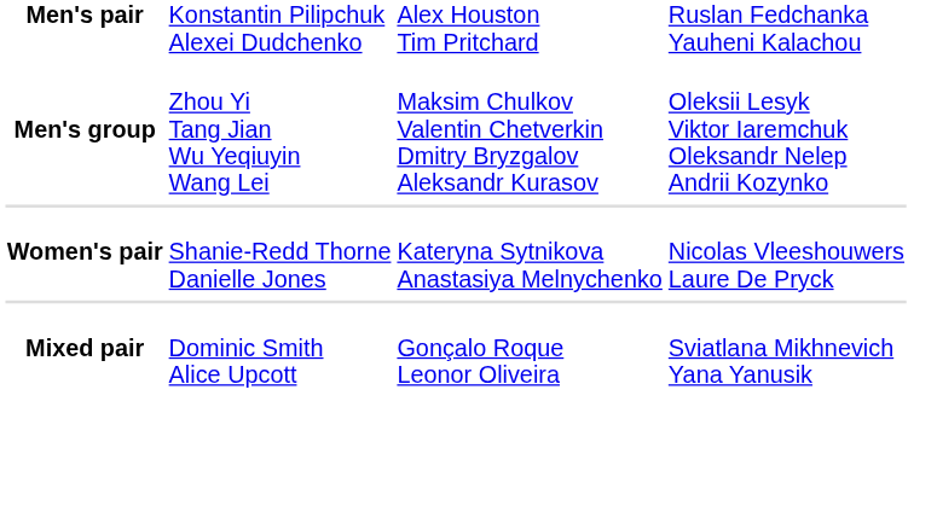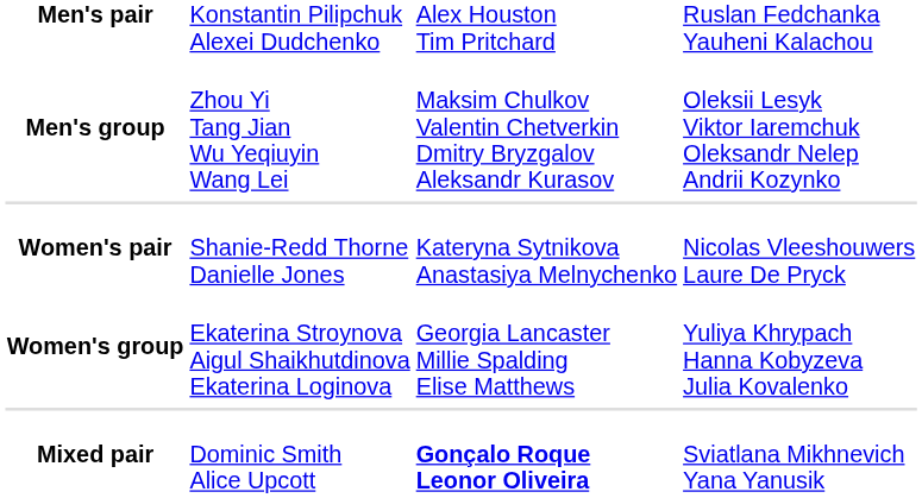+ row: Women's group | Ekaterina Stroynova Aigul Shaikhutdinova Ekaterina Loginova | Georgia Lancaster Millie Spalding Elise Matthews | Yuliya Khrypach Hanna Kobyzeva Julia Kovalenko
Mixed pair | column 3: normal -> bold
